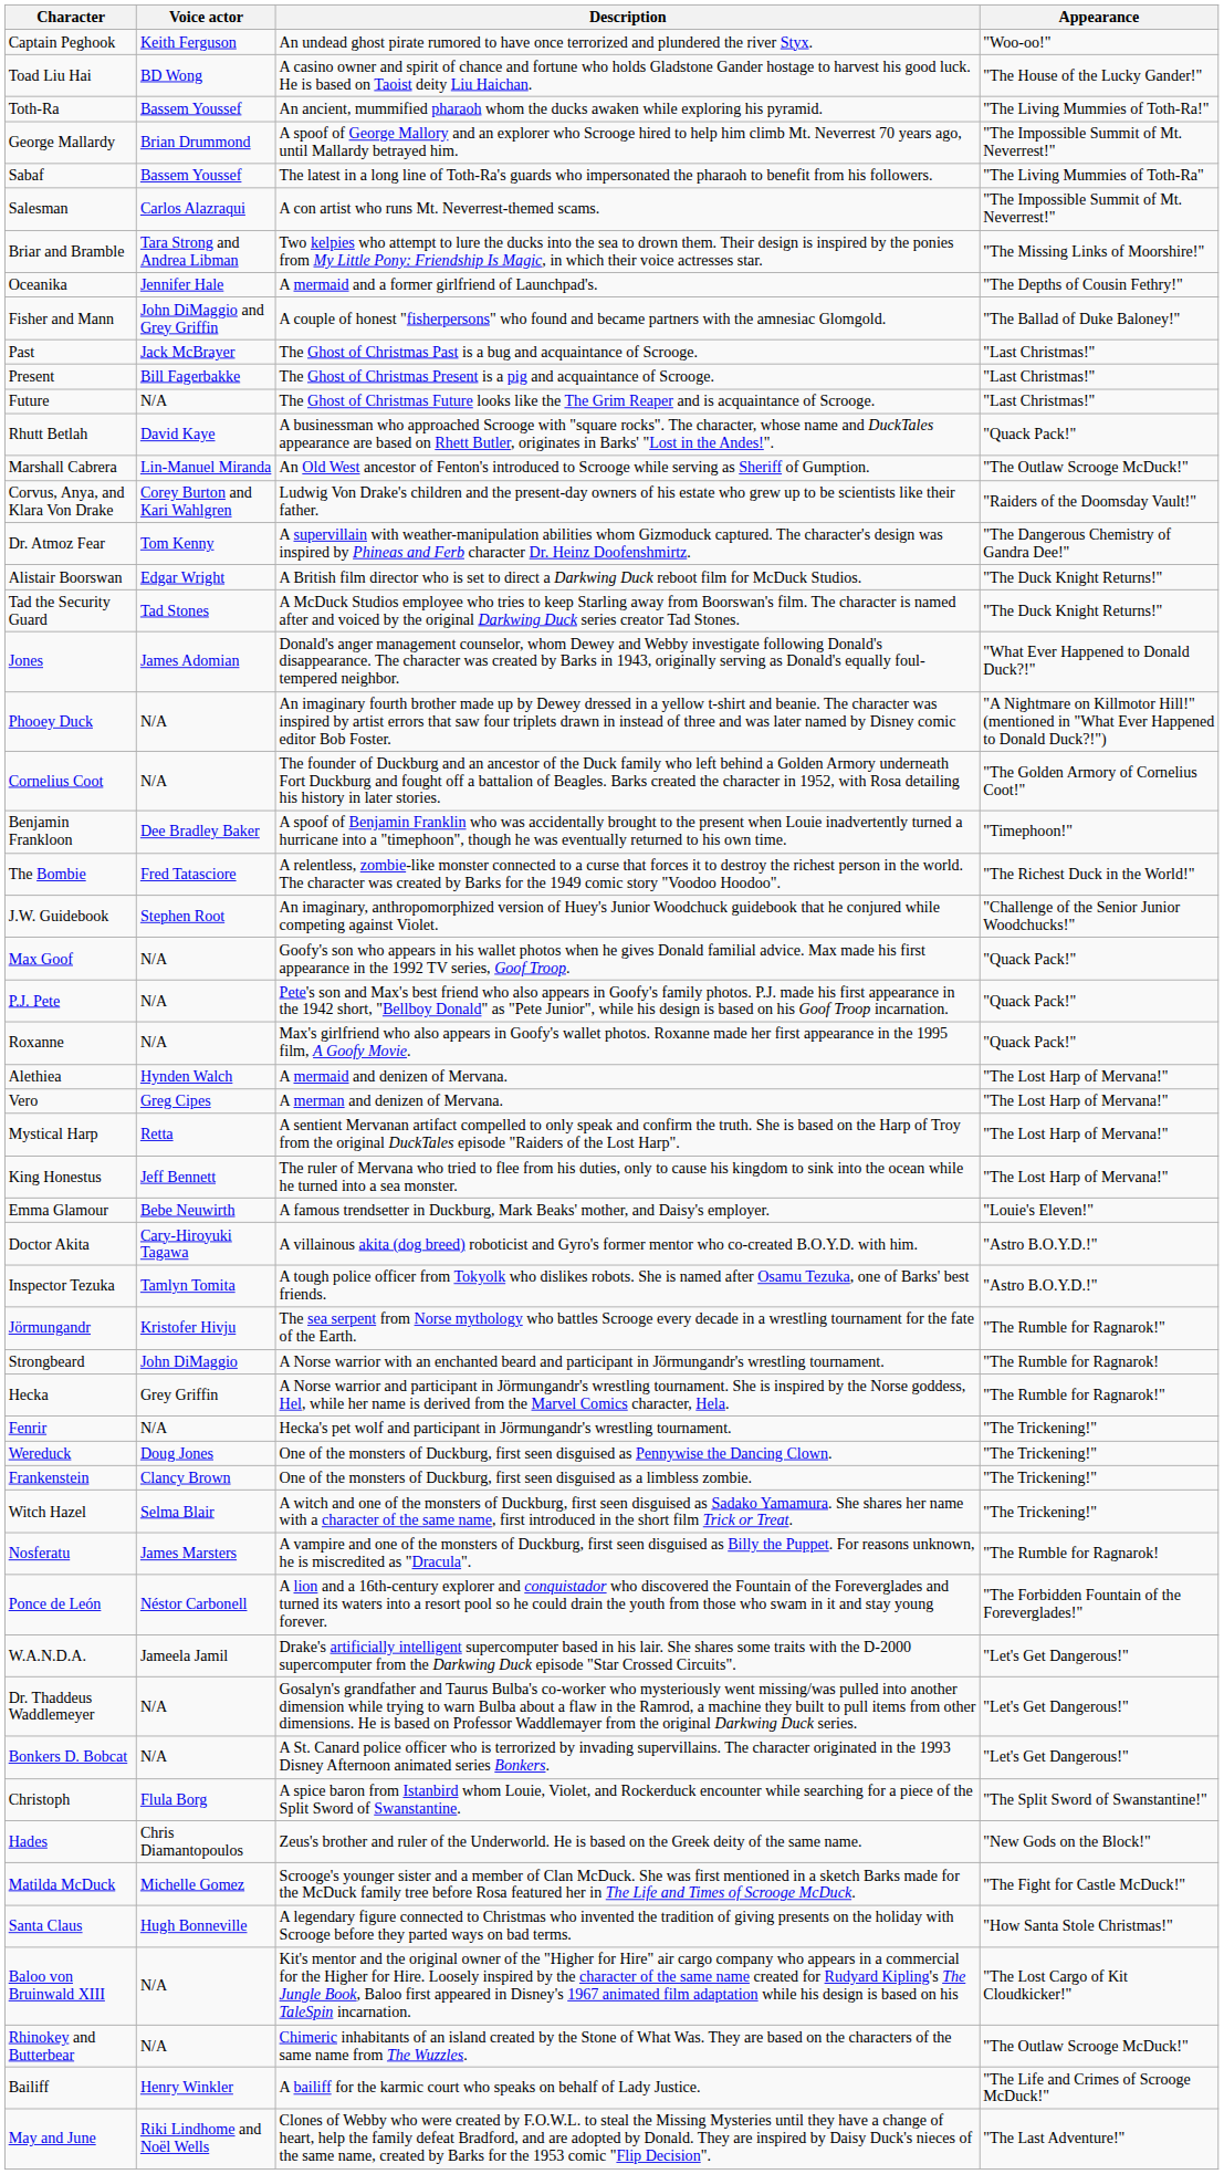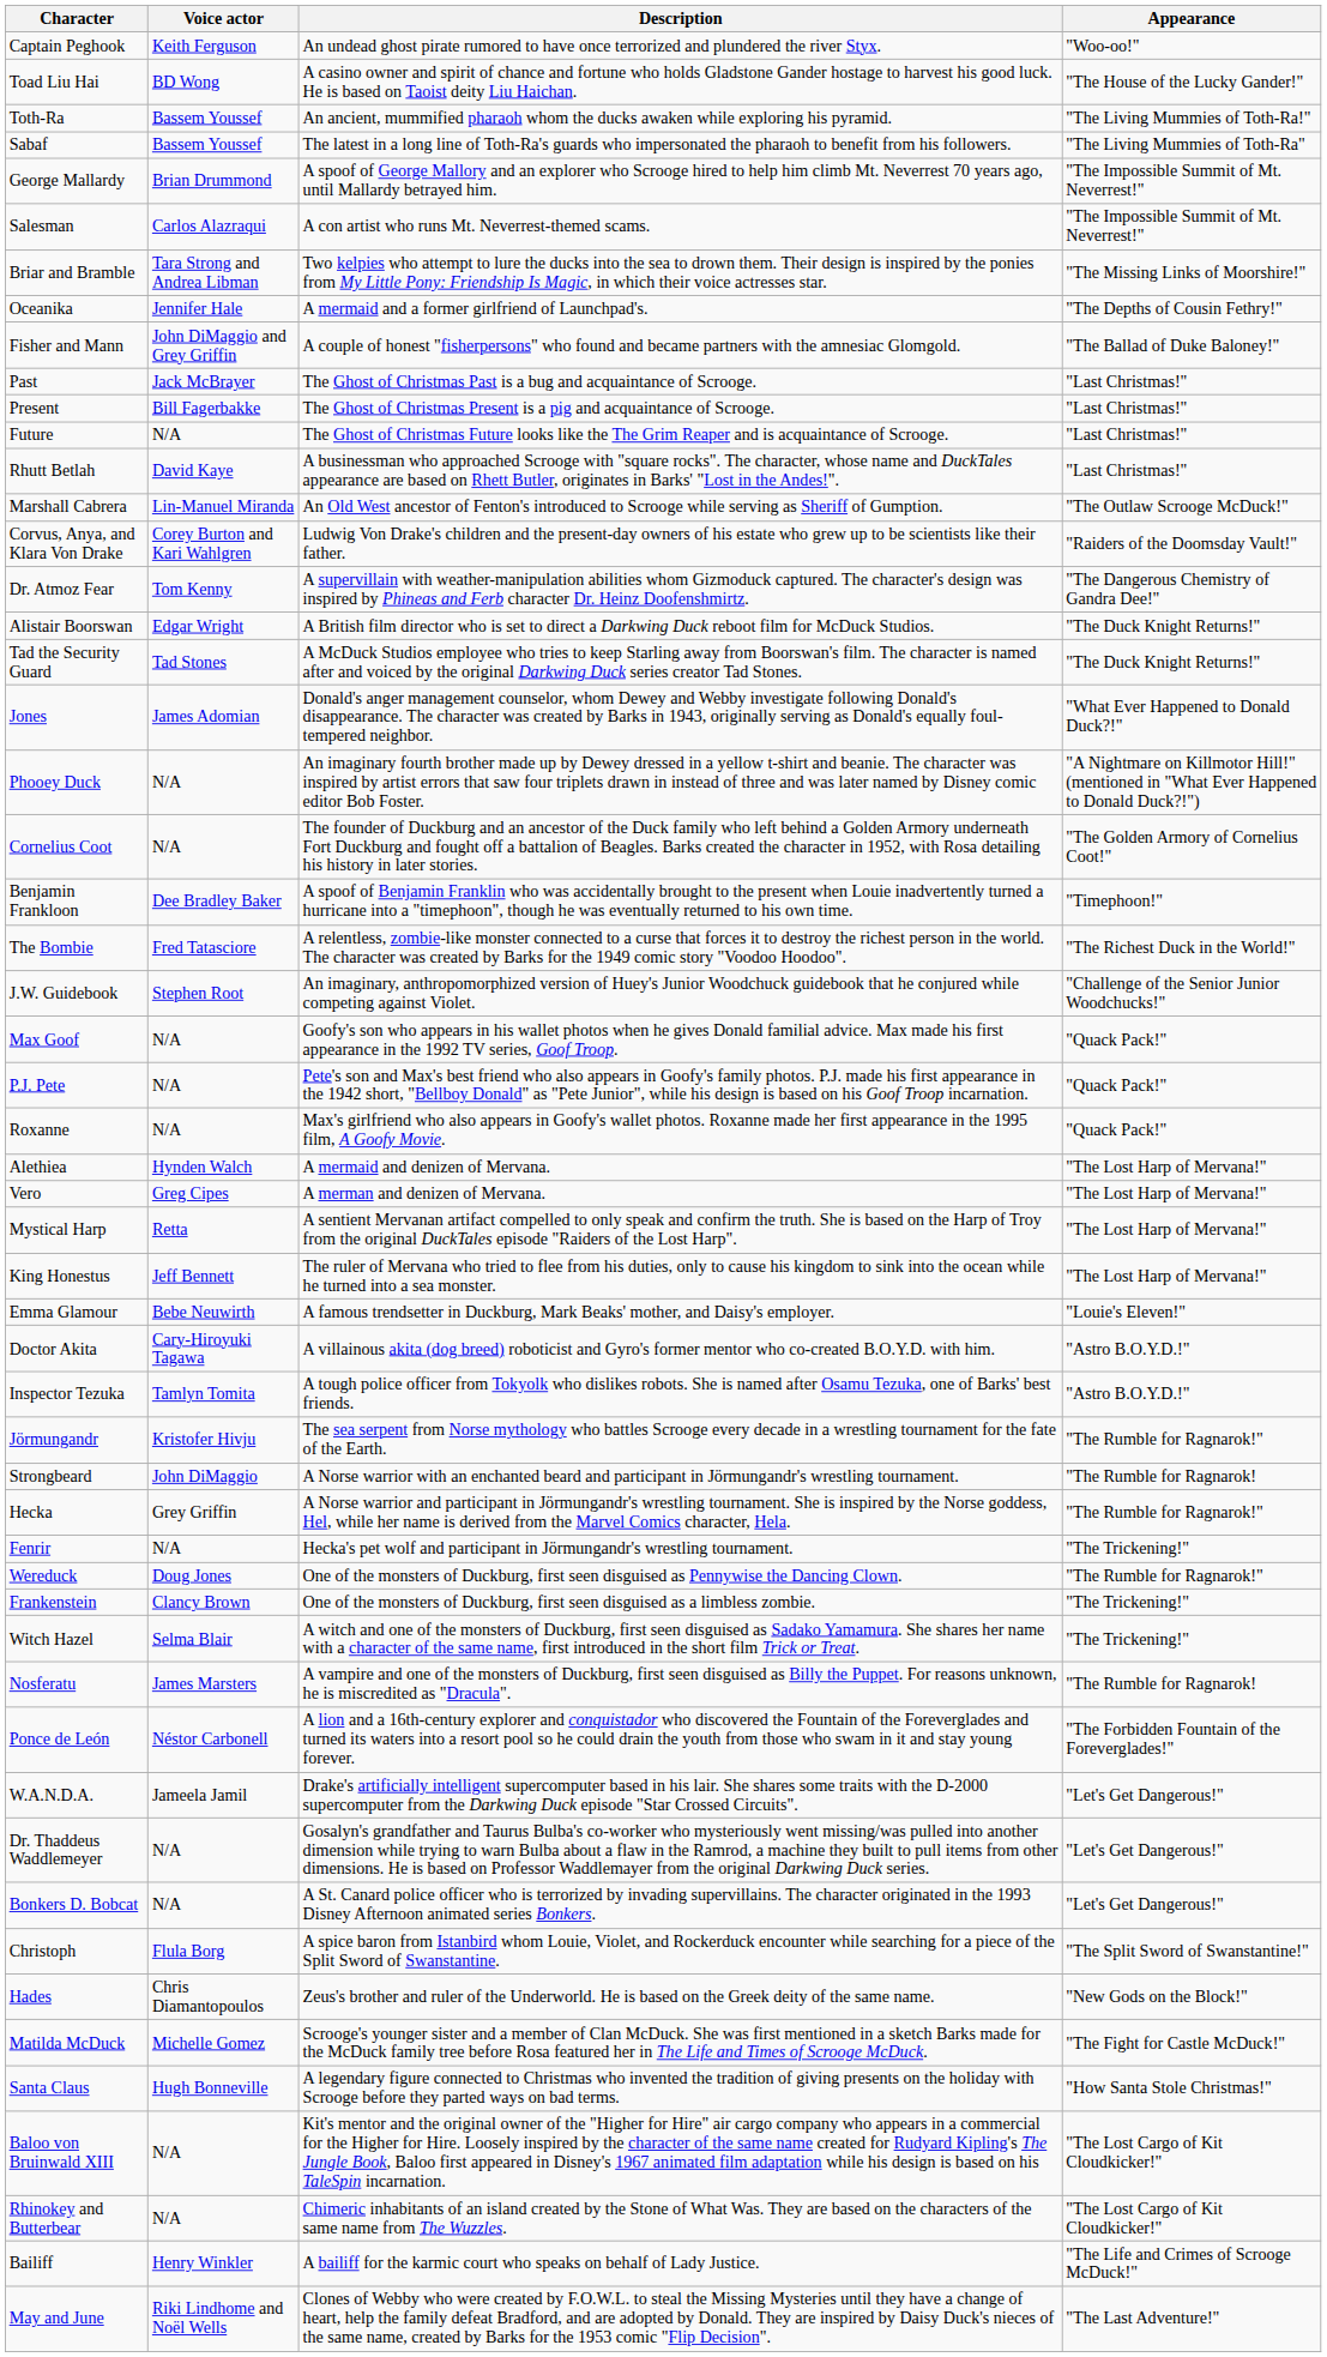rows swapped: Sabaf <-> George Mallardy
Rhutt Betlah | Appearance: "Quack Pack!" -> "Last Christmas!"
Wereduck | Appearance: "The Trickening!" -> "The Rumble for Ragnarok!"
Rhinokey and Butterbear | Appearance: "The Outlaw Scrooge McDuck!" -> "The Lost Cargo of Kit Cloudkicker!"
